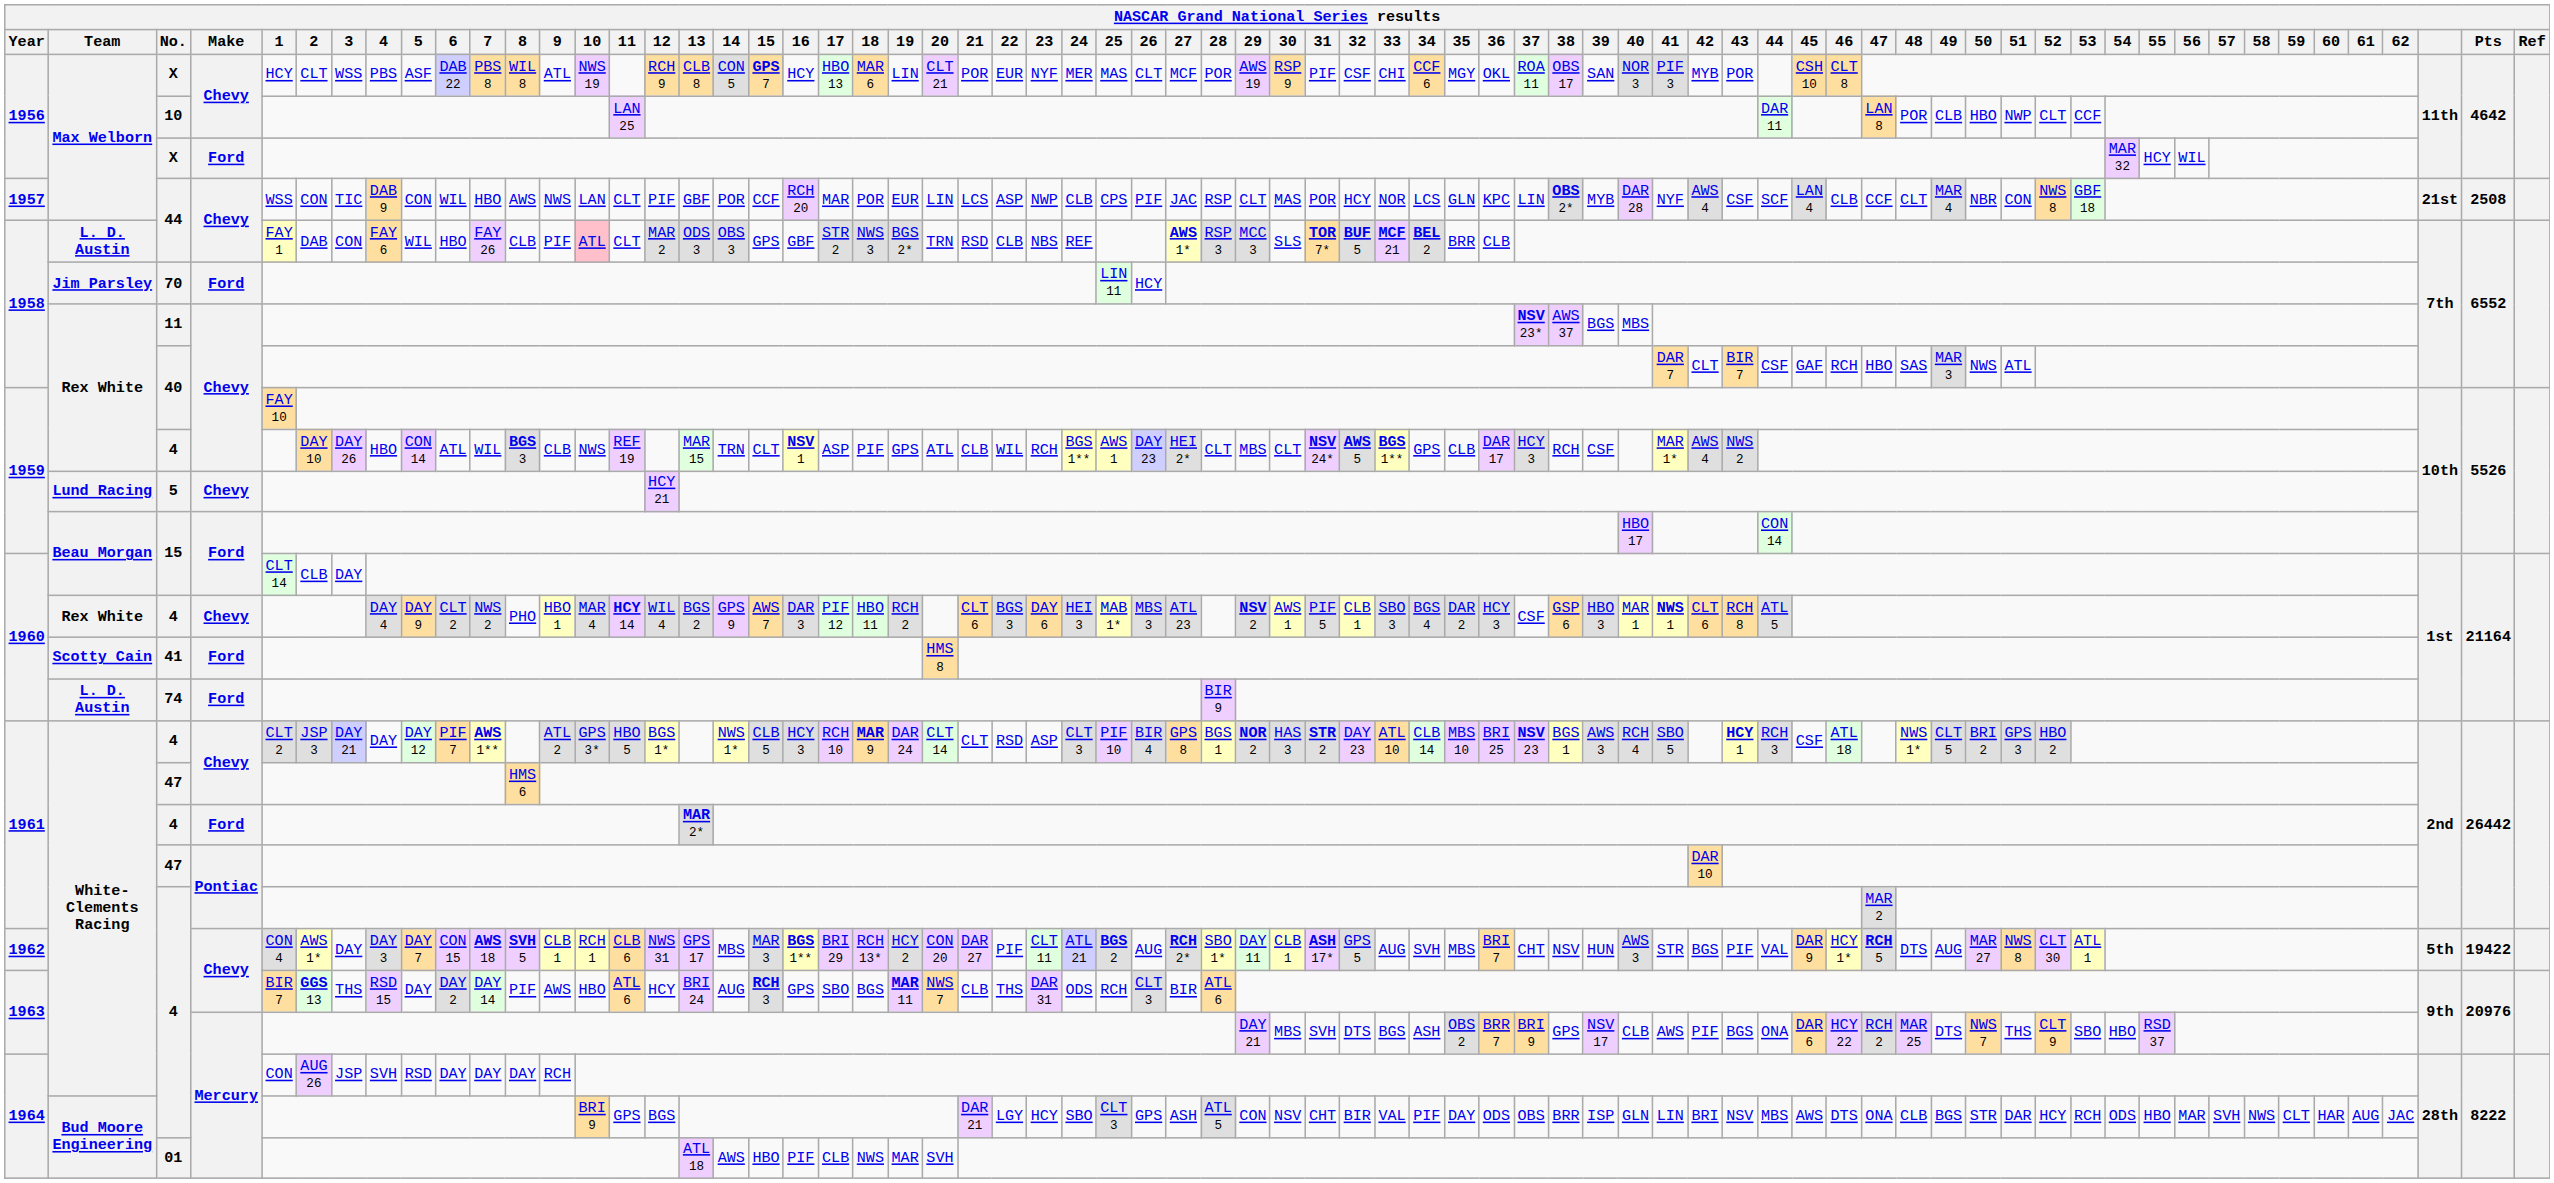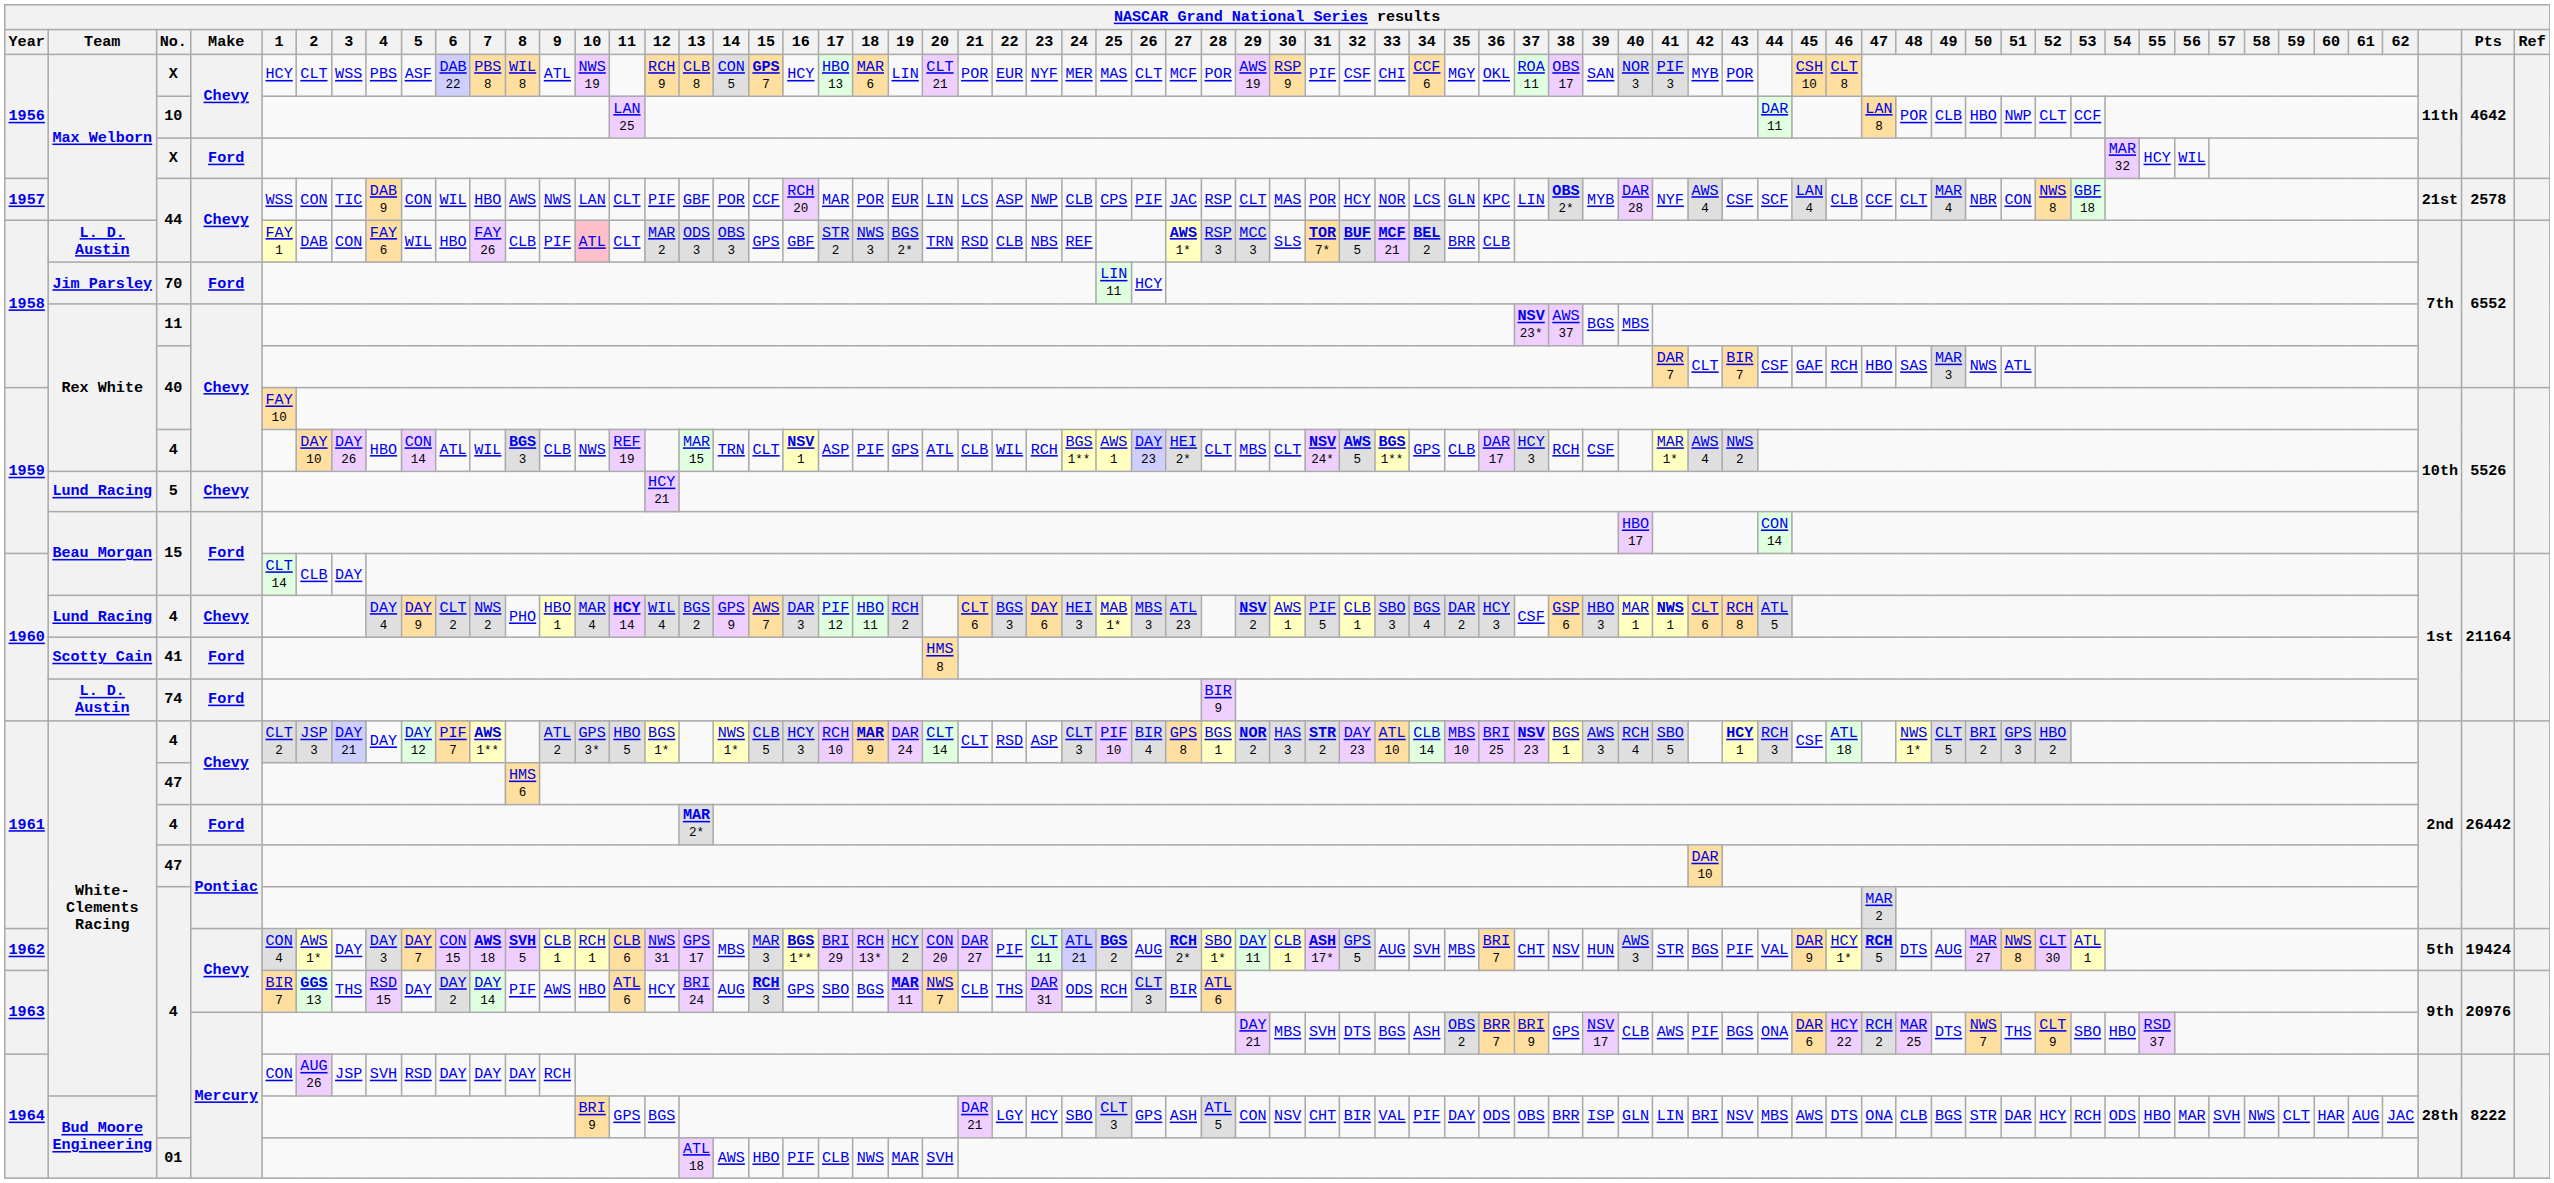1957 / 44 | Pts: 2508 -> 2578
1960 / 4 | Team: Rex White -> Lund Racing
1962 / 4 | Pts: 19422 -> 19424
